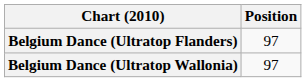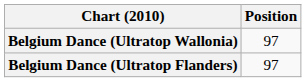rows swapped: Belgium Dance (Ultratop Flanders) <-> Belgium Dance (Ultratop Wallonia)
